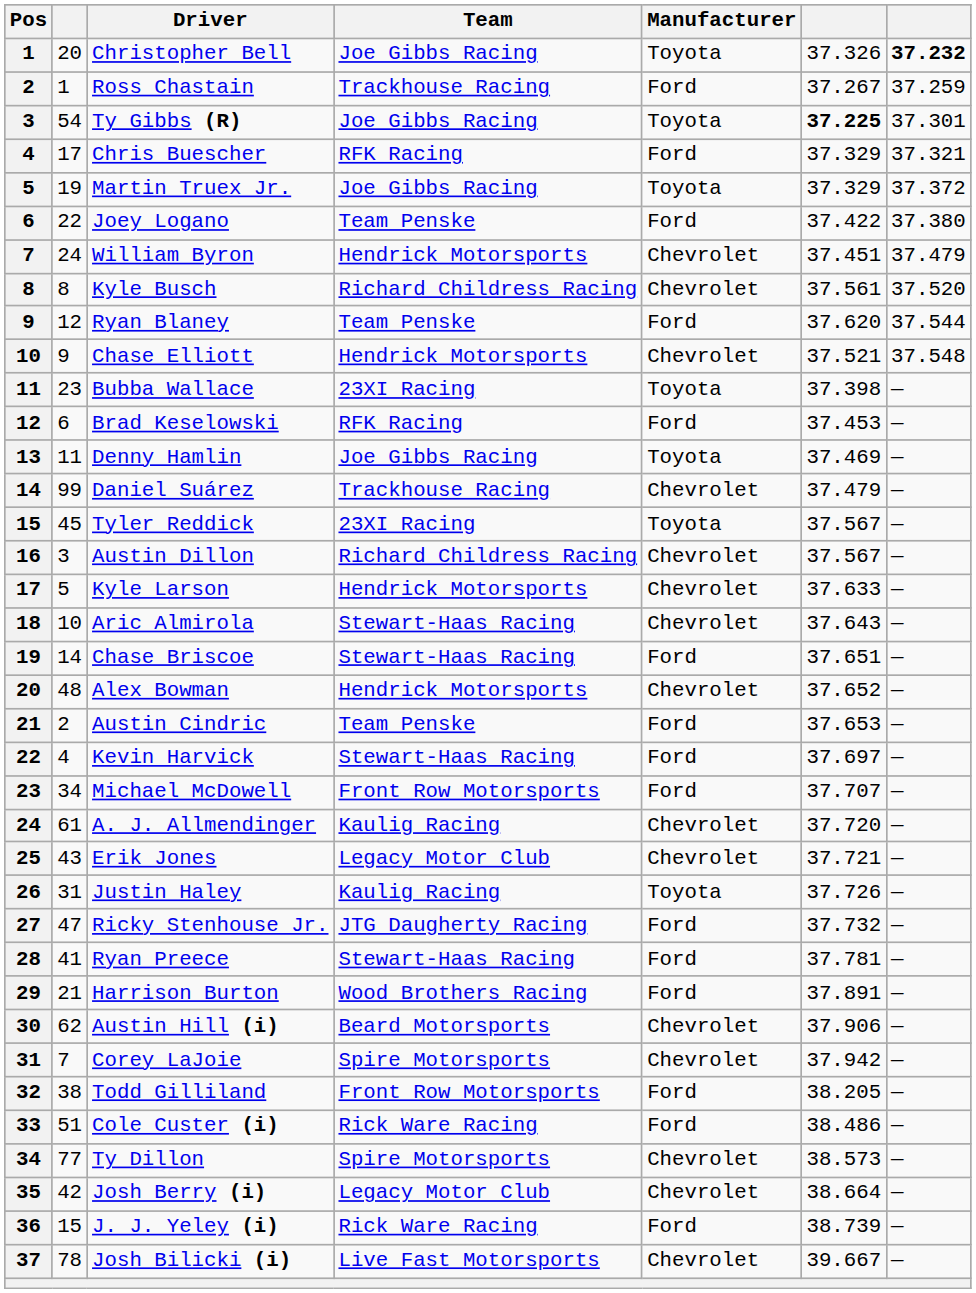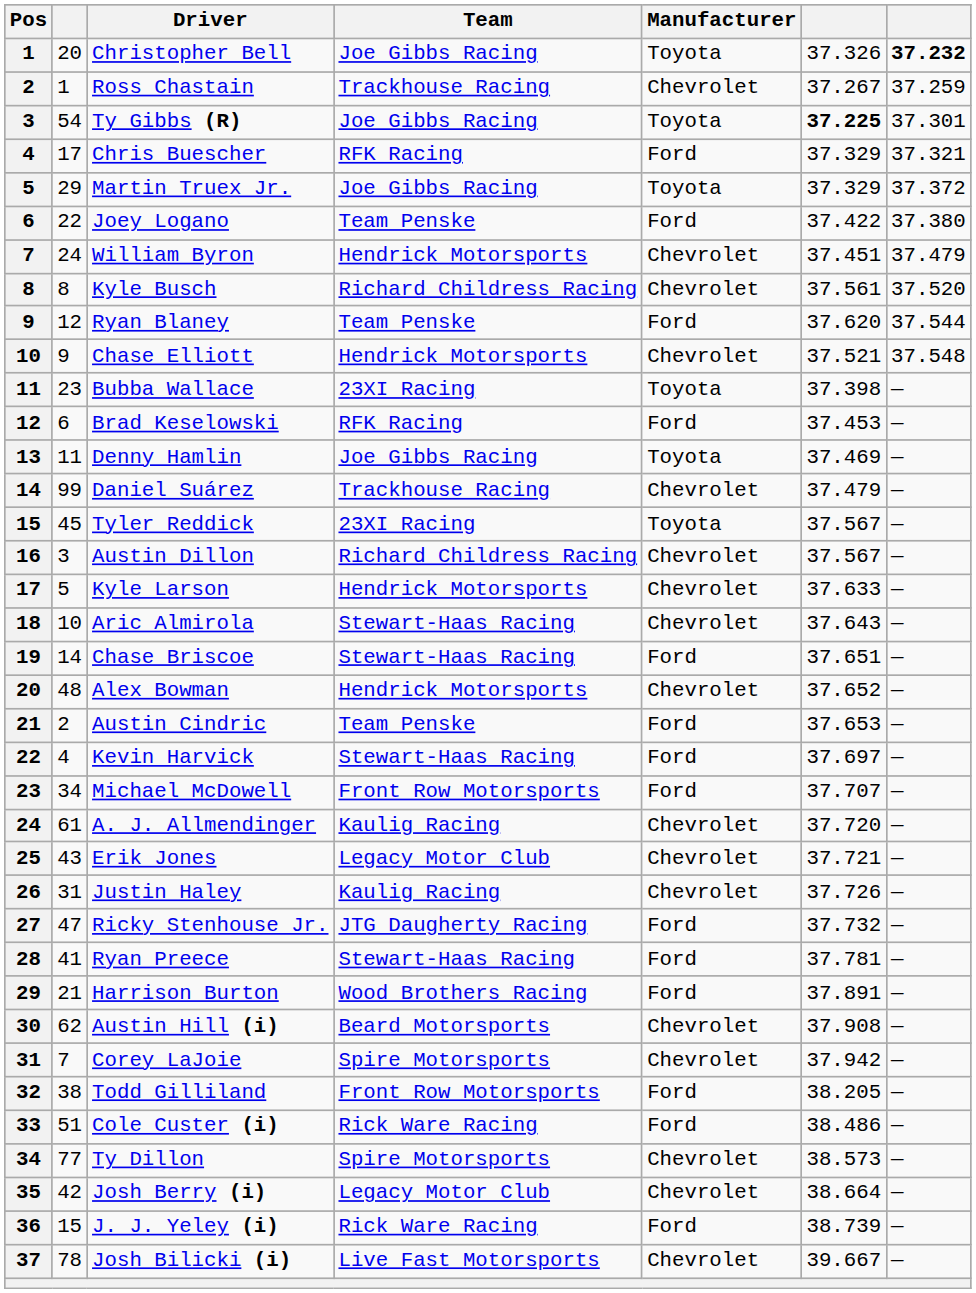Ross Chastain | Manufacturer: Ford -> Chevrolet
Martin Truex Jr. | column 2: 19 -> 29
Justin Haley | Manufacturer: Toyota -> Chevrolet
Austin Hill (i) | column 6: 37.906 -> 37.908
